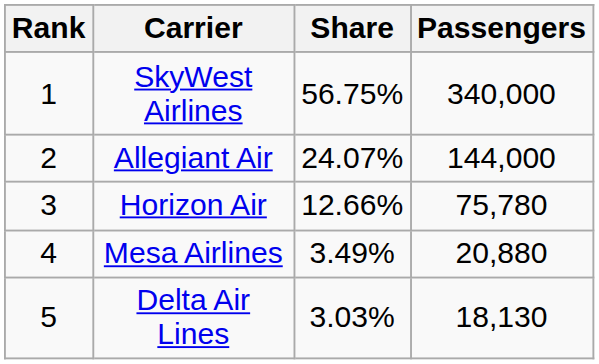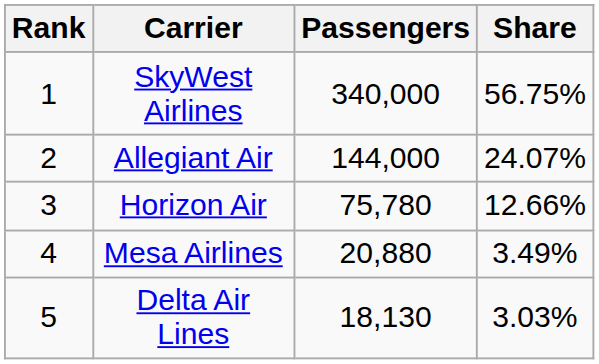columns swapped: Passengers <-> Share
